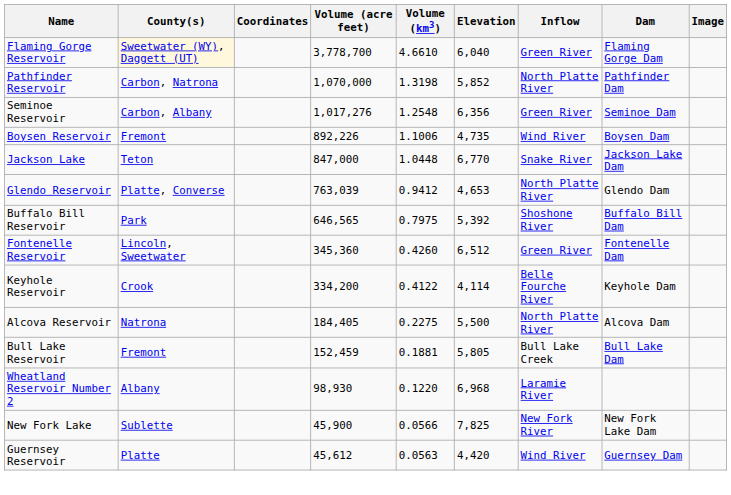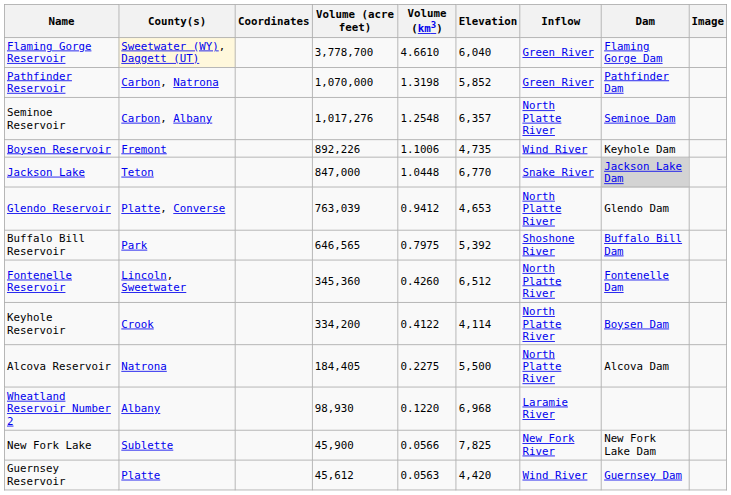Pathfinder Reservoir | Inflow: North Platte River -> Green River
Seminoe Reservoir | Elevation: 6,356 -> 6,357
Seminoe Reservoir | Inflow: Green River -> North Platte River
Boysen Reservoir | Dam: Boysen Dam -> Keyhole Dam
Jackson Lake | Dam: no background -> lightgrey background
Fontenelle Reservoir | Inflow: Green River -> North Platte River
Keyhole Reservoir | Inflow: Belle Fourche River -> North Platte River
Keyhole Reservoir | Dam: Keyhole Dam -> Boysen Dam
- row: Bull Lake Reservoir | Fremont | 152,459 | 0.1881 | 5,805 | Bull Lake Creek | Bull Lake Dam
